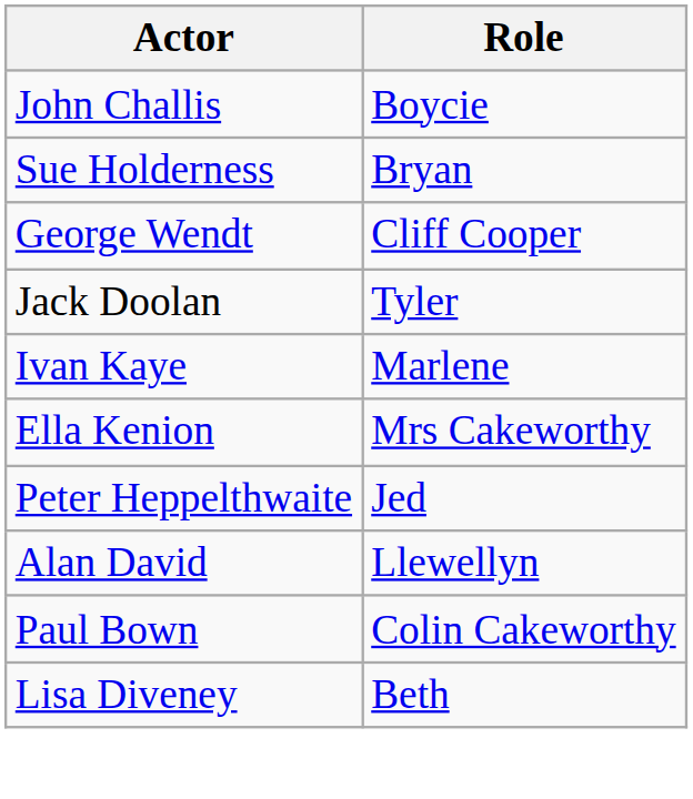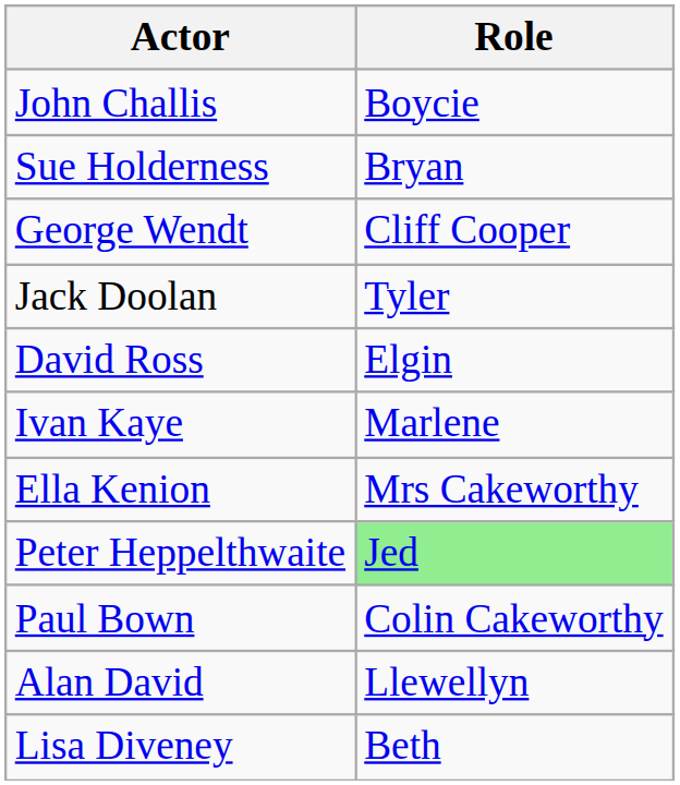+ row: David Ross | Elgin
Peter Heppelthwaite | Role: no background -> lightgreen background
rows swapped: Alan David <-> Paul Bown
